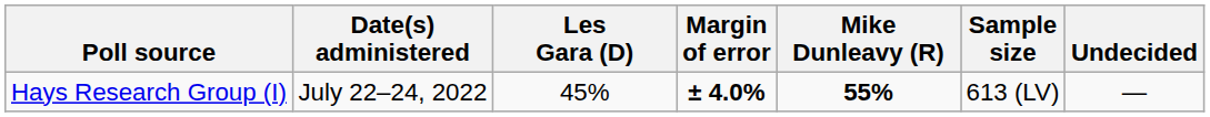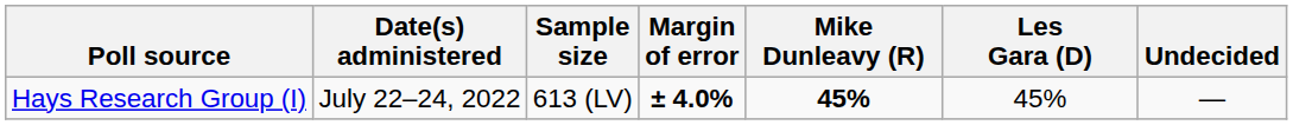columns swapped: Sample size <-> Les Gara (D)
Hays Research Group (I) | Mike Dunleavy (R): 55% -> 45%
